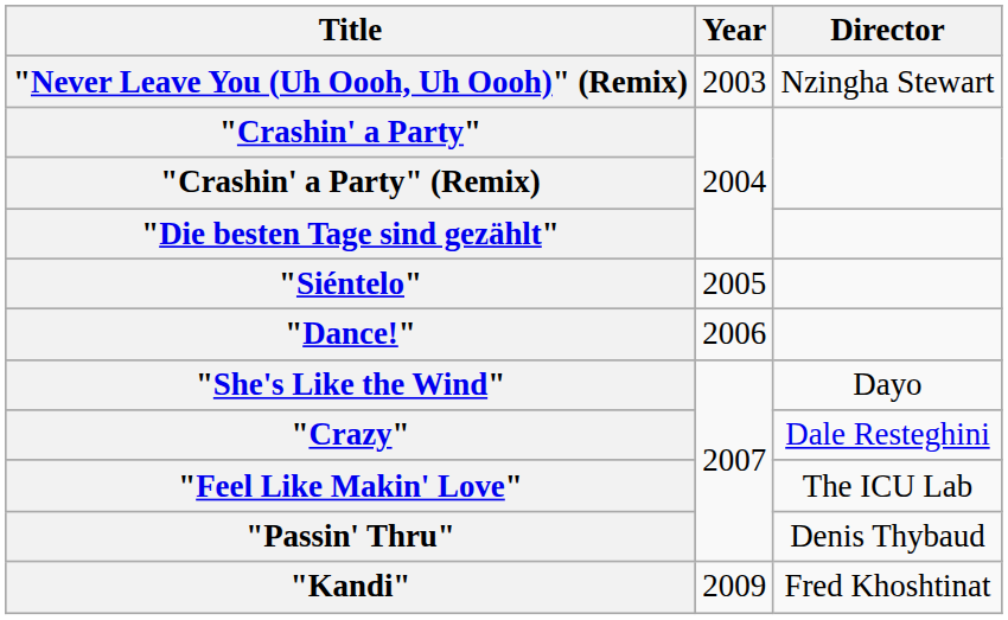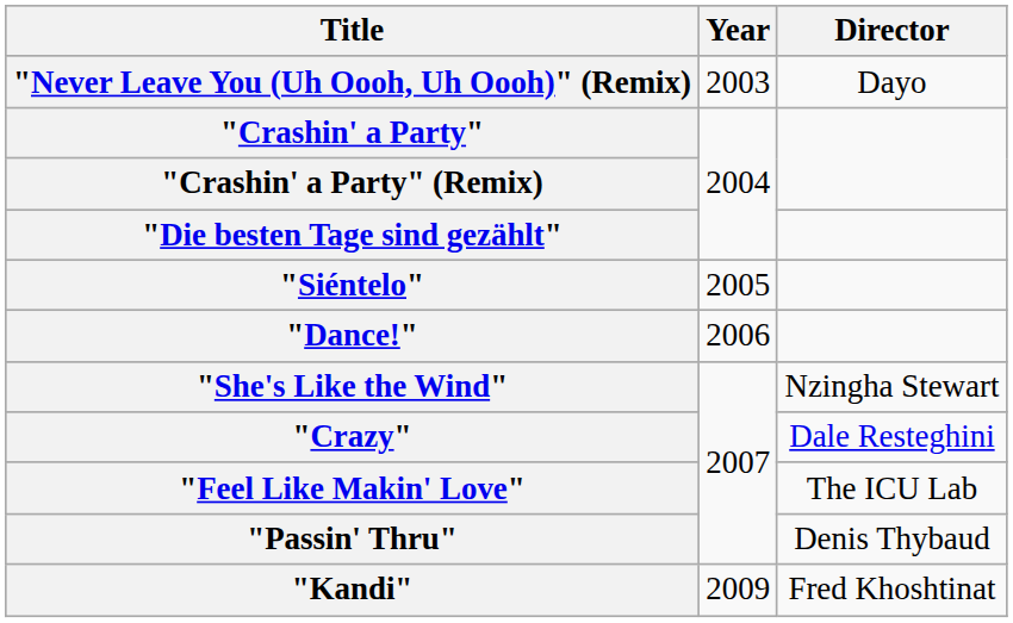"Never Leave You (Uh Oooh, Uh Oooh)" (Remix) | Director: Nzingha Stewart -> Dayo
"She's Like the Wind" | Director: Dayo -> Nzingha Stewart
